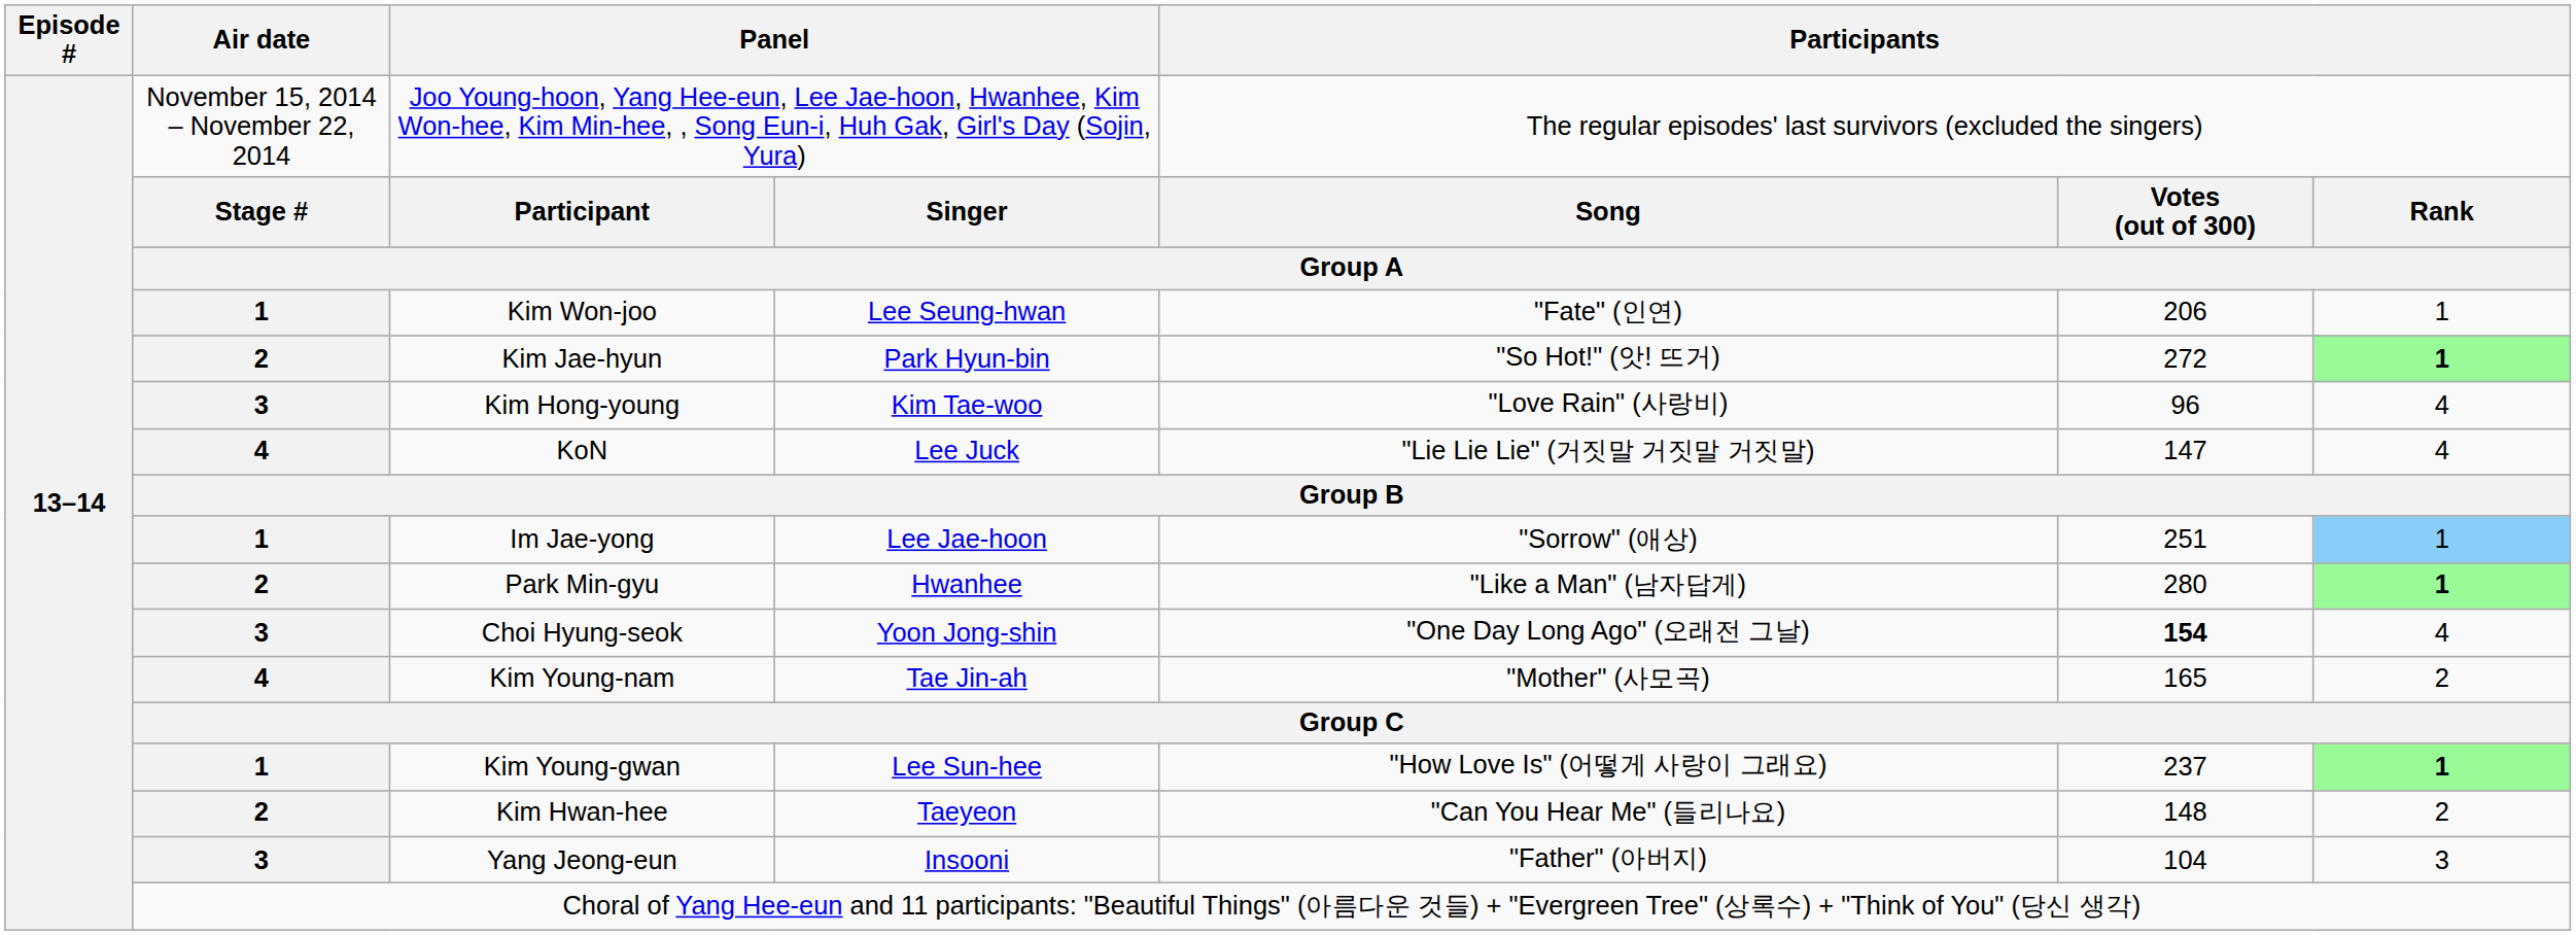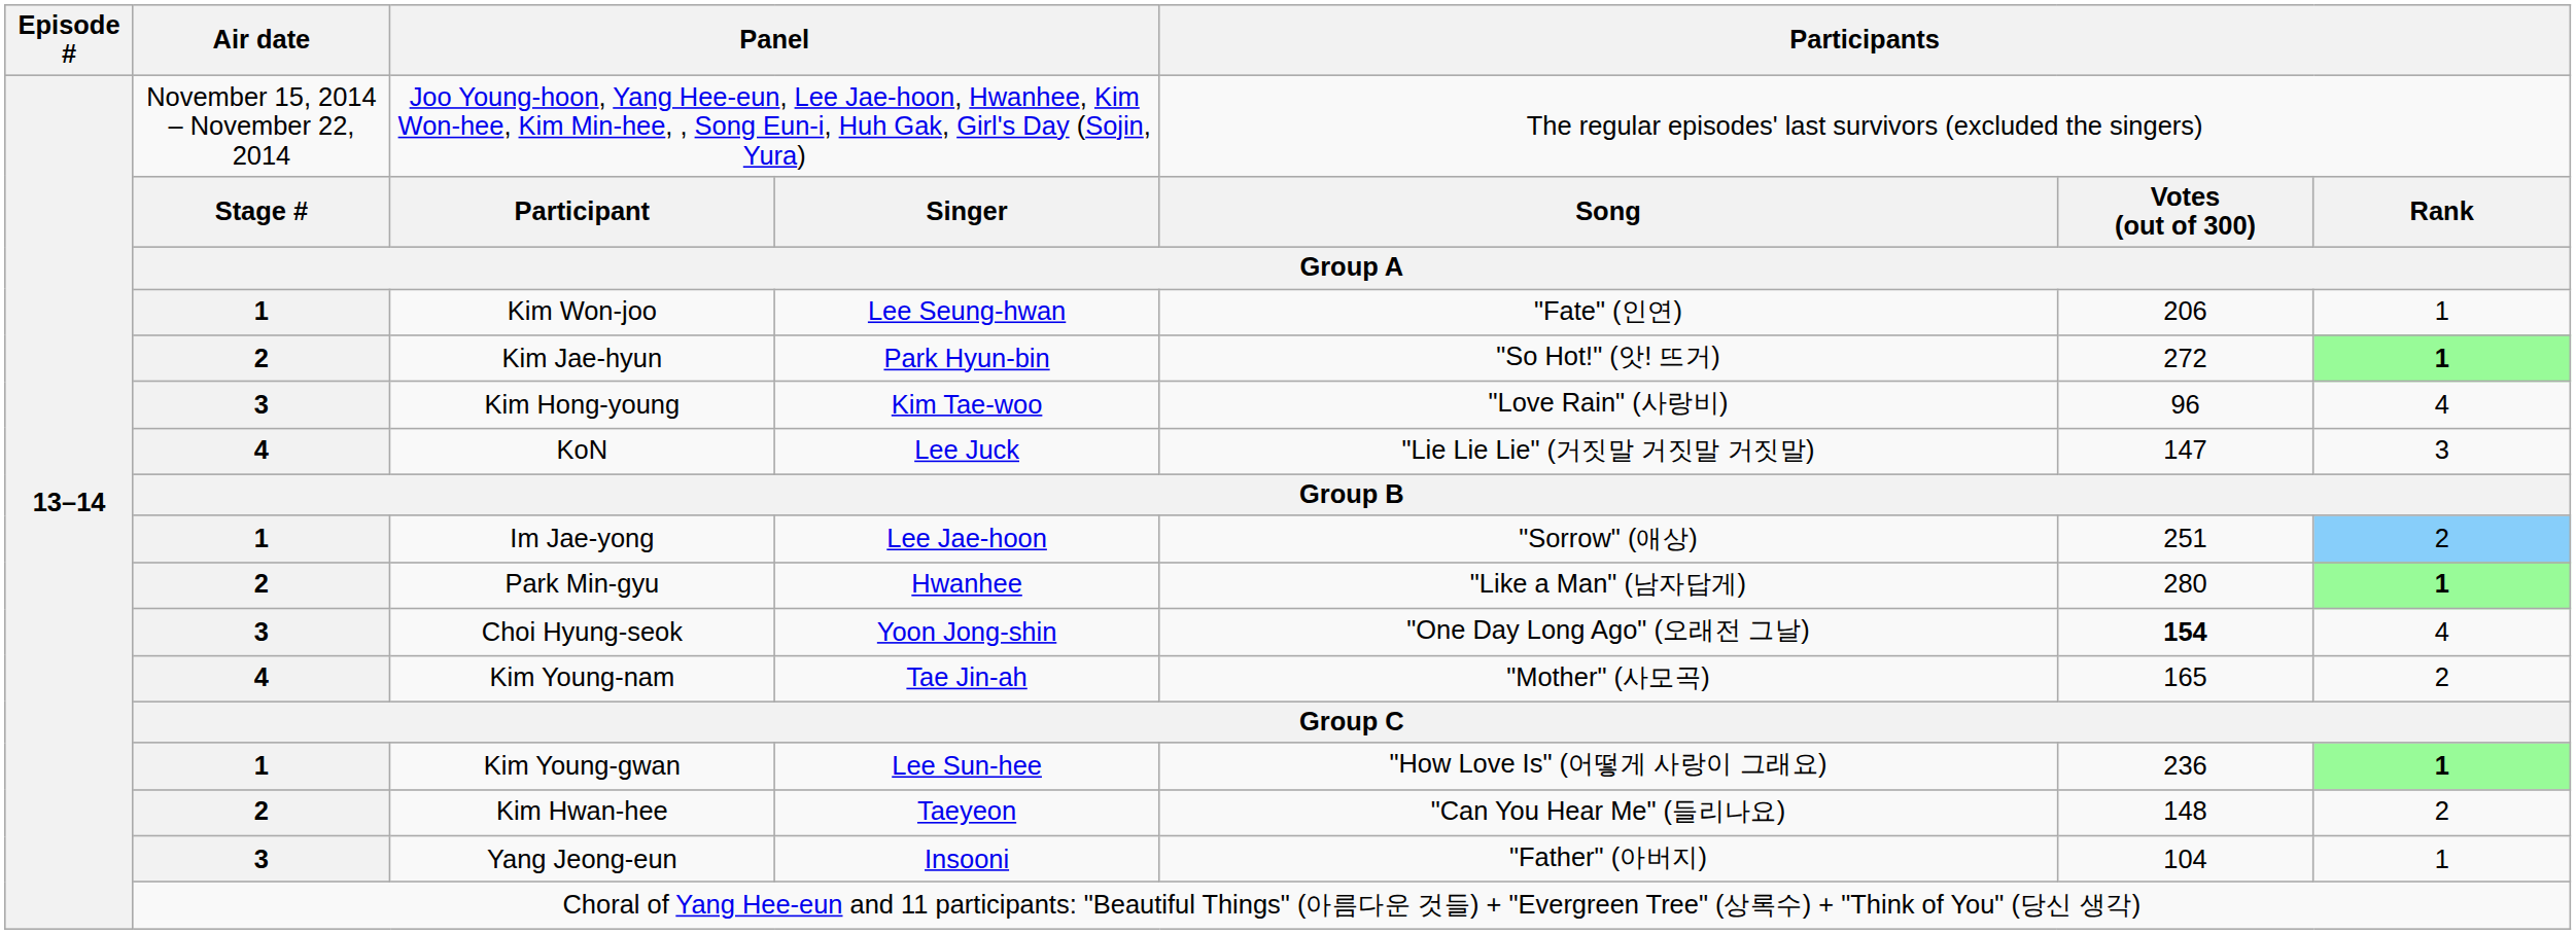KoN | column 7: 4 -> 3
Im Jae-yong | column 7: 1 -> 2
Kim Young-gwan | column 6: 237 -> 236
Yang Jeong-eun | column 7: 3 -> 1
